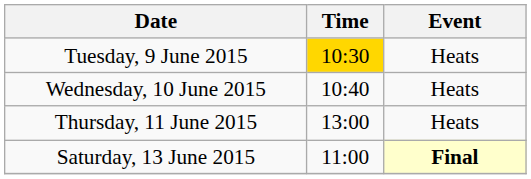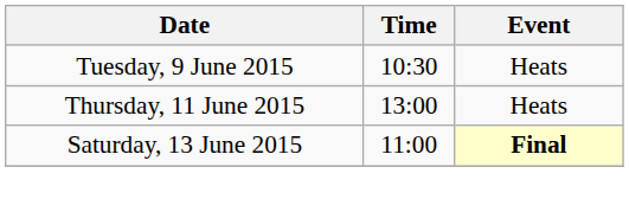Tuesday, 9 June 2015 | Time: gold background -> no background
- row: Wednesday, 10 June 2015 | 10:40 | Heats
